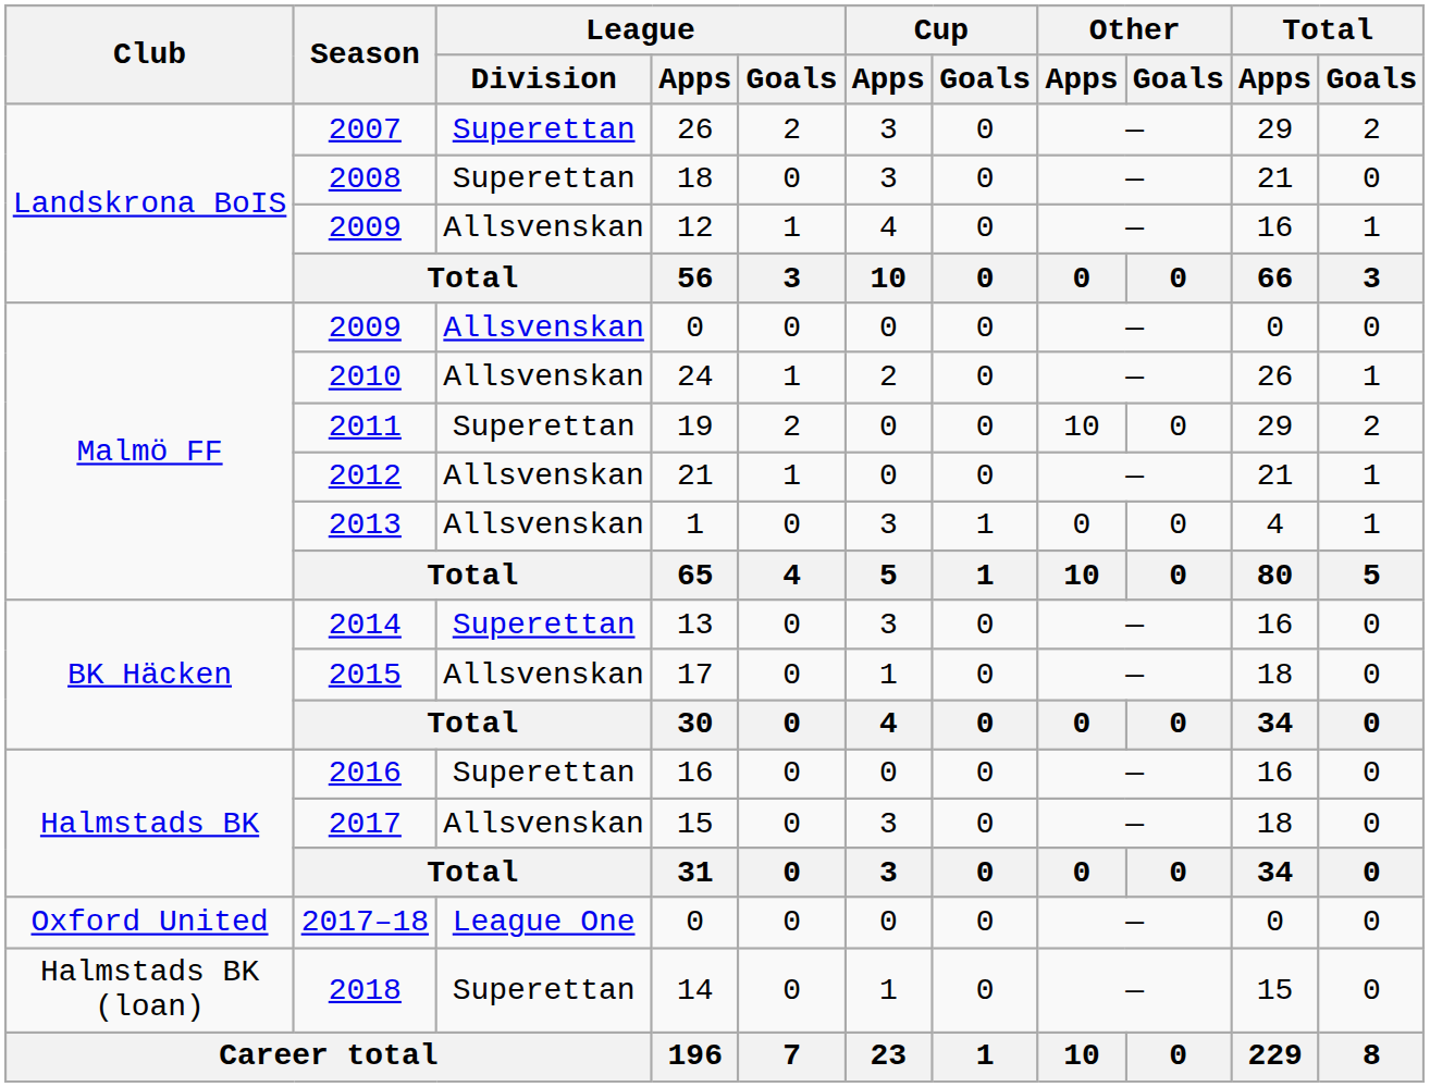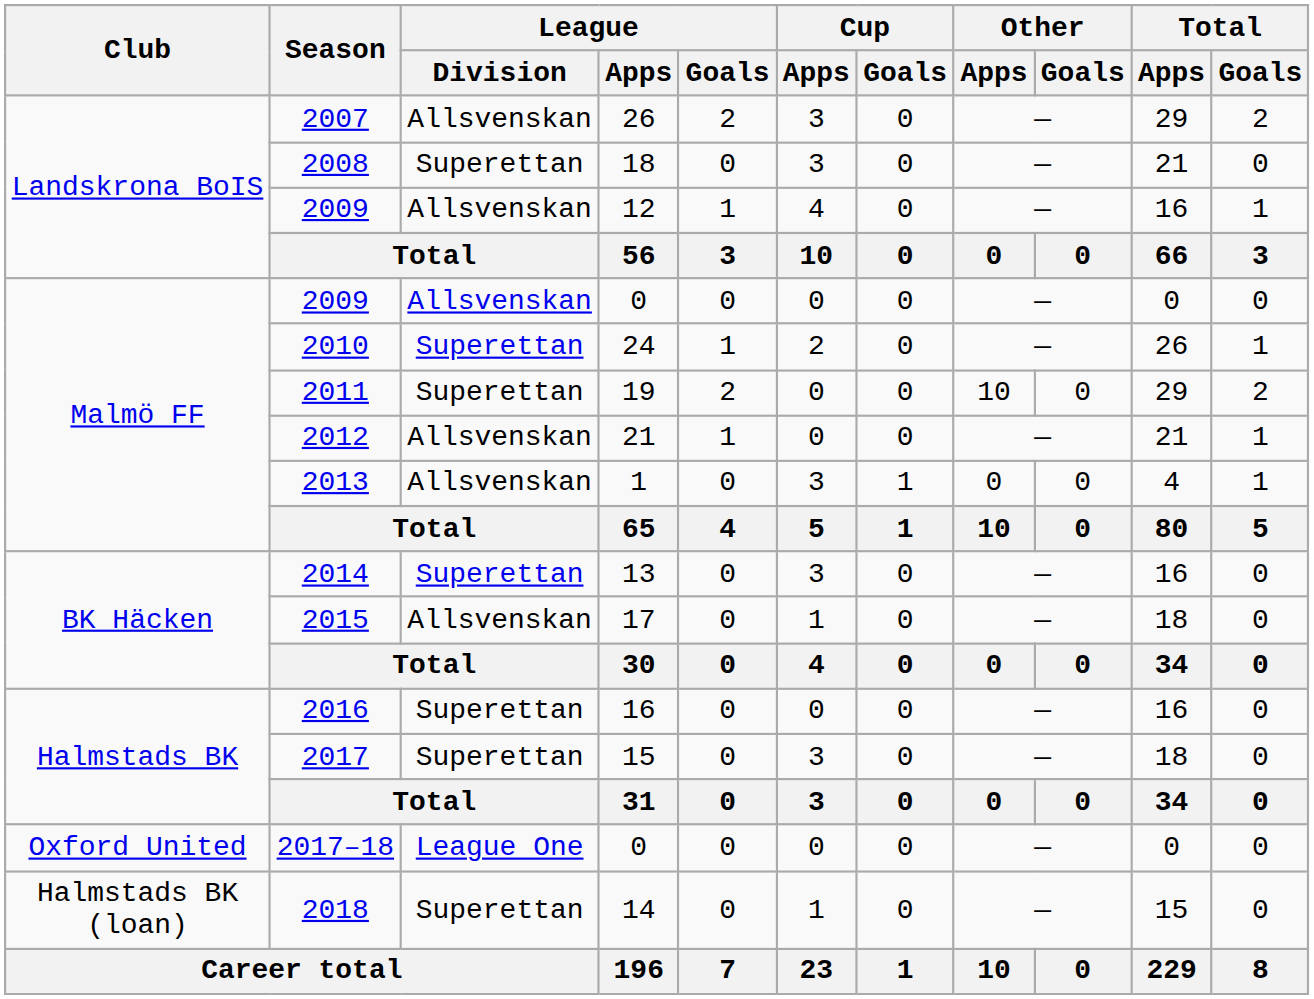2007 | League / Division: Superettan -> Allsvenskan
2010 | League / Division: Allsvenskan -> Superettan
2017 | League / Division: Allsvenskan -> Superettan
